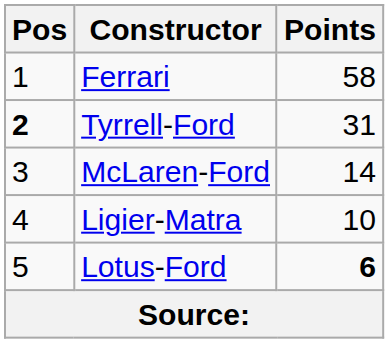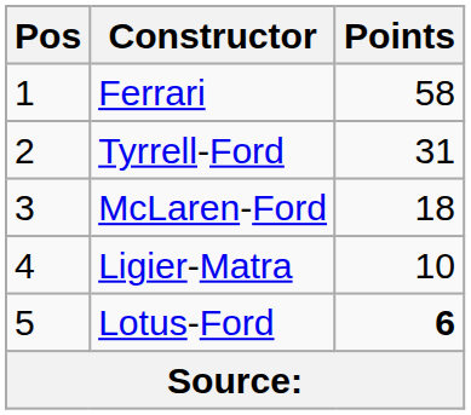Tyrrell-Ford | Pos: bold -> normal
McLaren-Ford | Points: 14 -> 18
